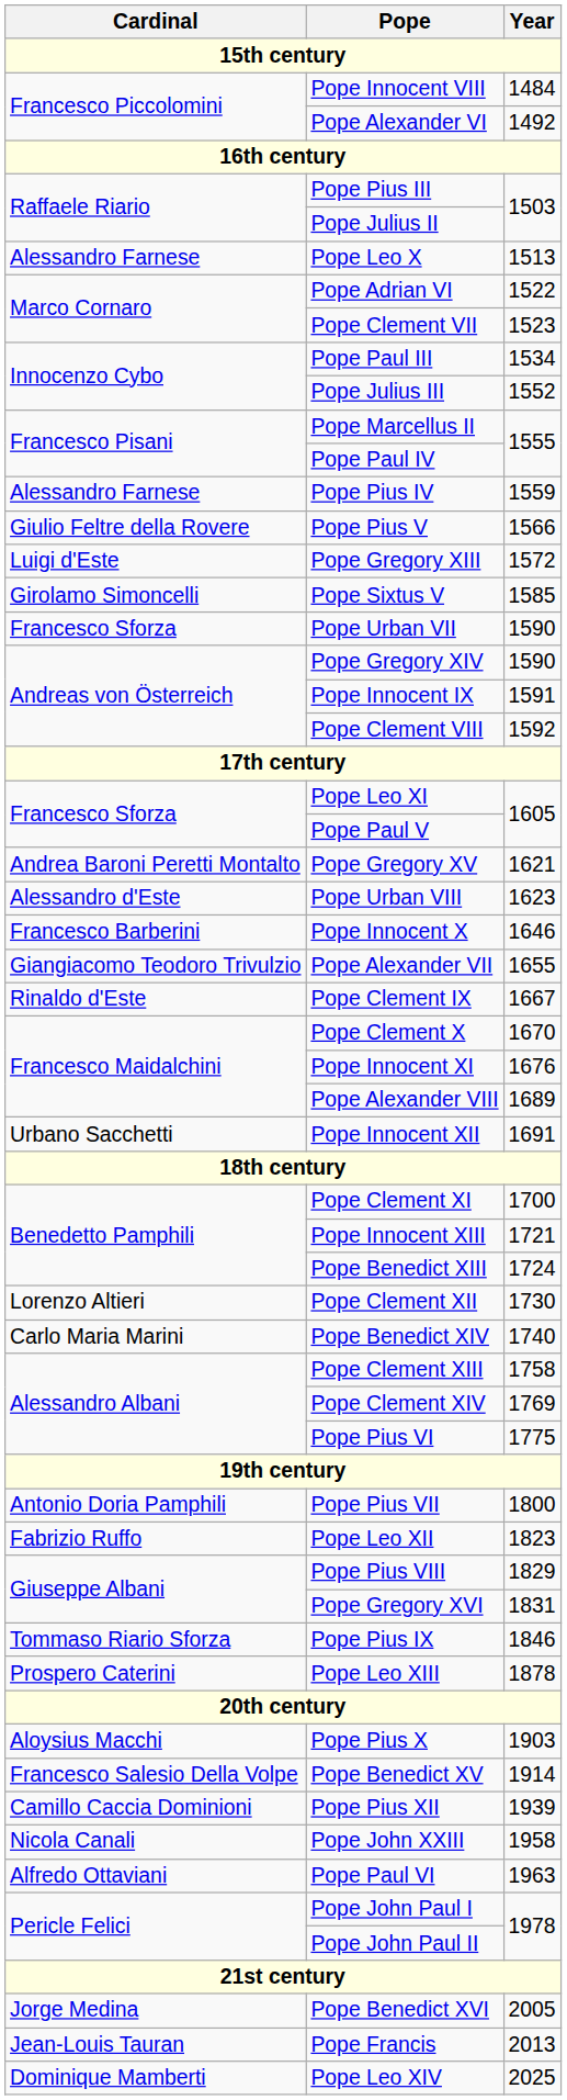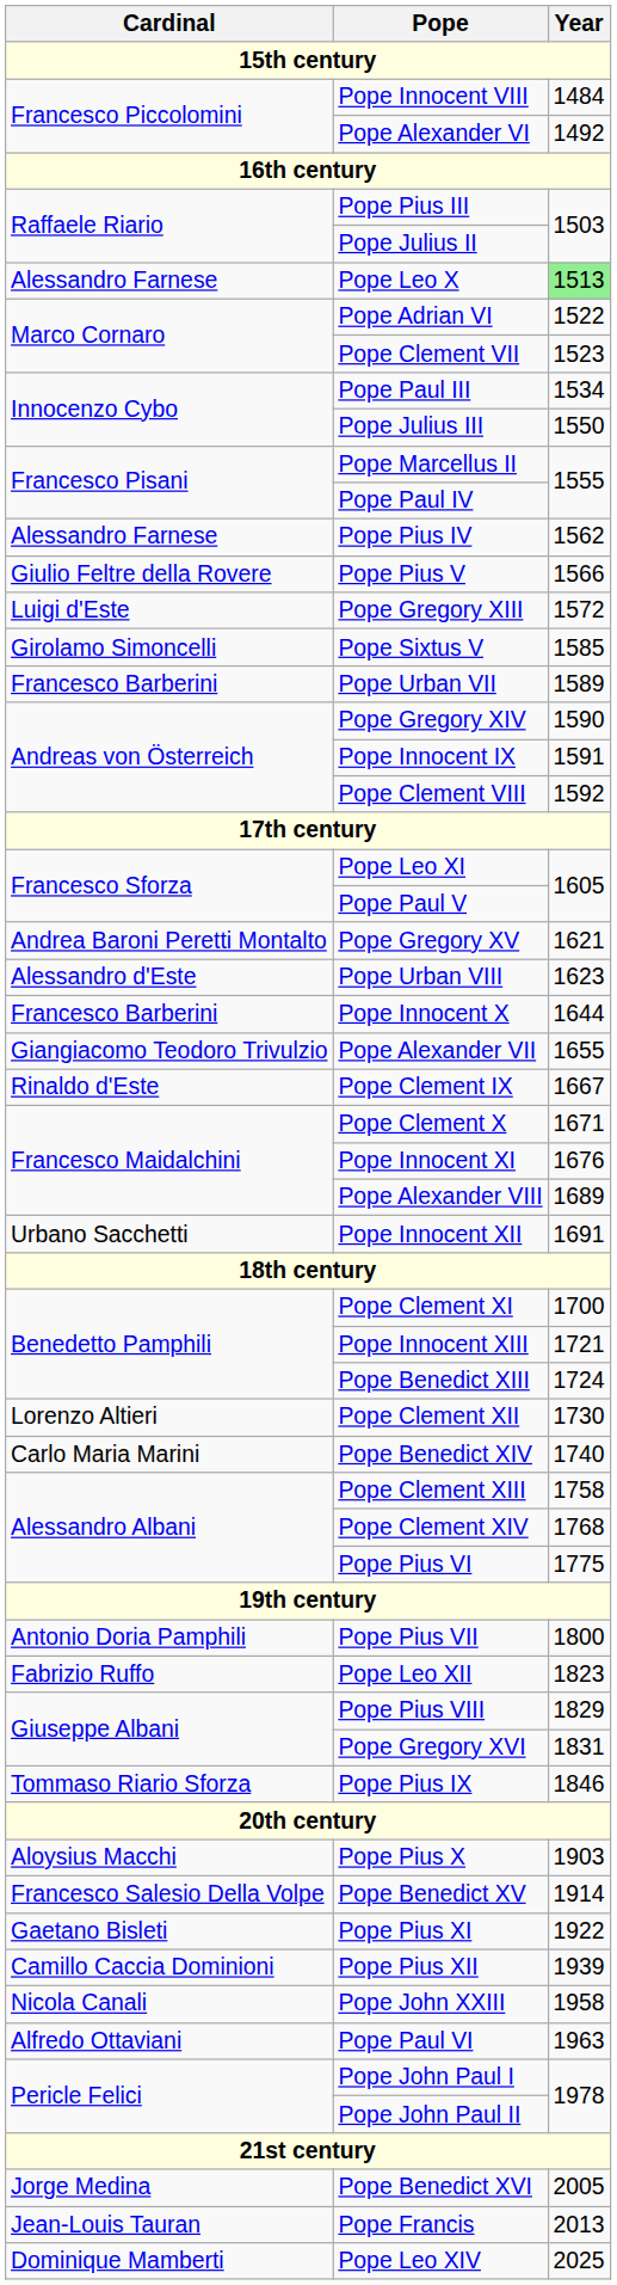Pope Leo X | Year: no background -> lightgreen background
Pope Julius III | Year: 1552 -> 1550
Pope Pius IV | Year: 1559 -> 1562
Pope Urban VII | Cardinal: Francesco Sforza -> Francesco Barberini
Pope Urban VII | Year: 1590 -> 1589
Pope Innocent X | Year: 1646 -> 1644
Pope Clement X | Year: 1670 -> 1671
Pope Clement XIV | Year: 1769 -> 1768
- row: Prospero Caterini | Pope Leo XIII | 1878
+ row: Gaetano Bisleti | Pope Pius XI | 1922
